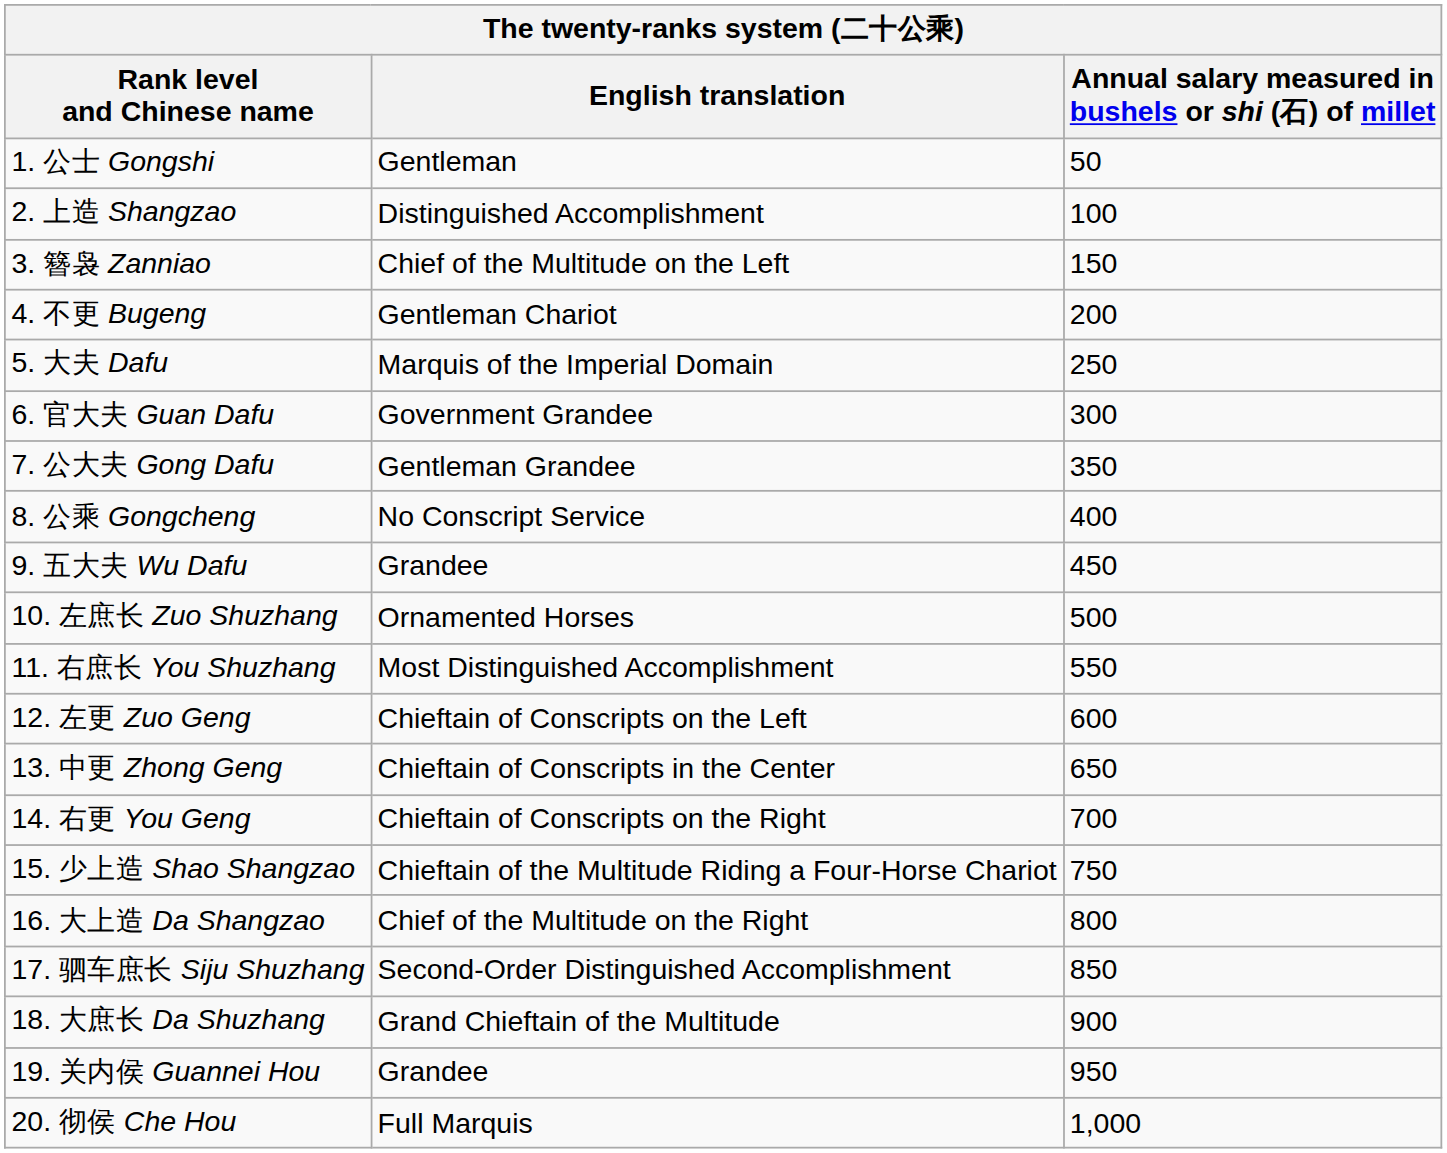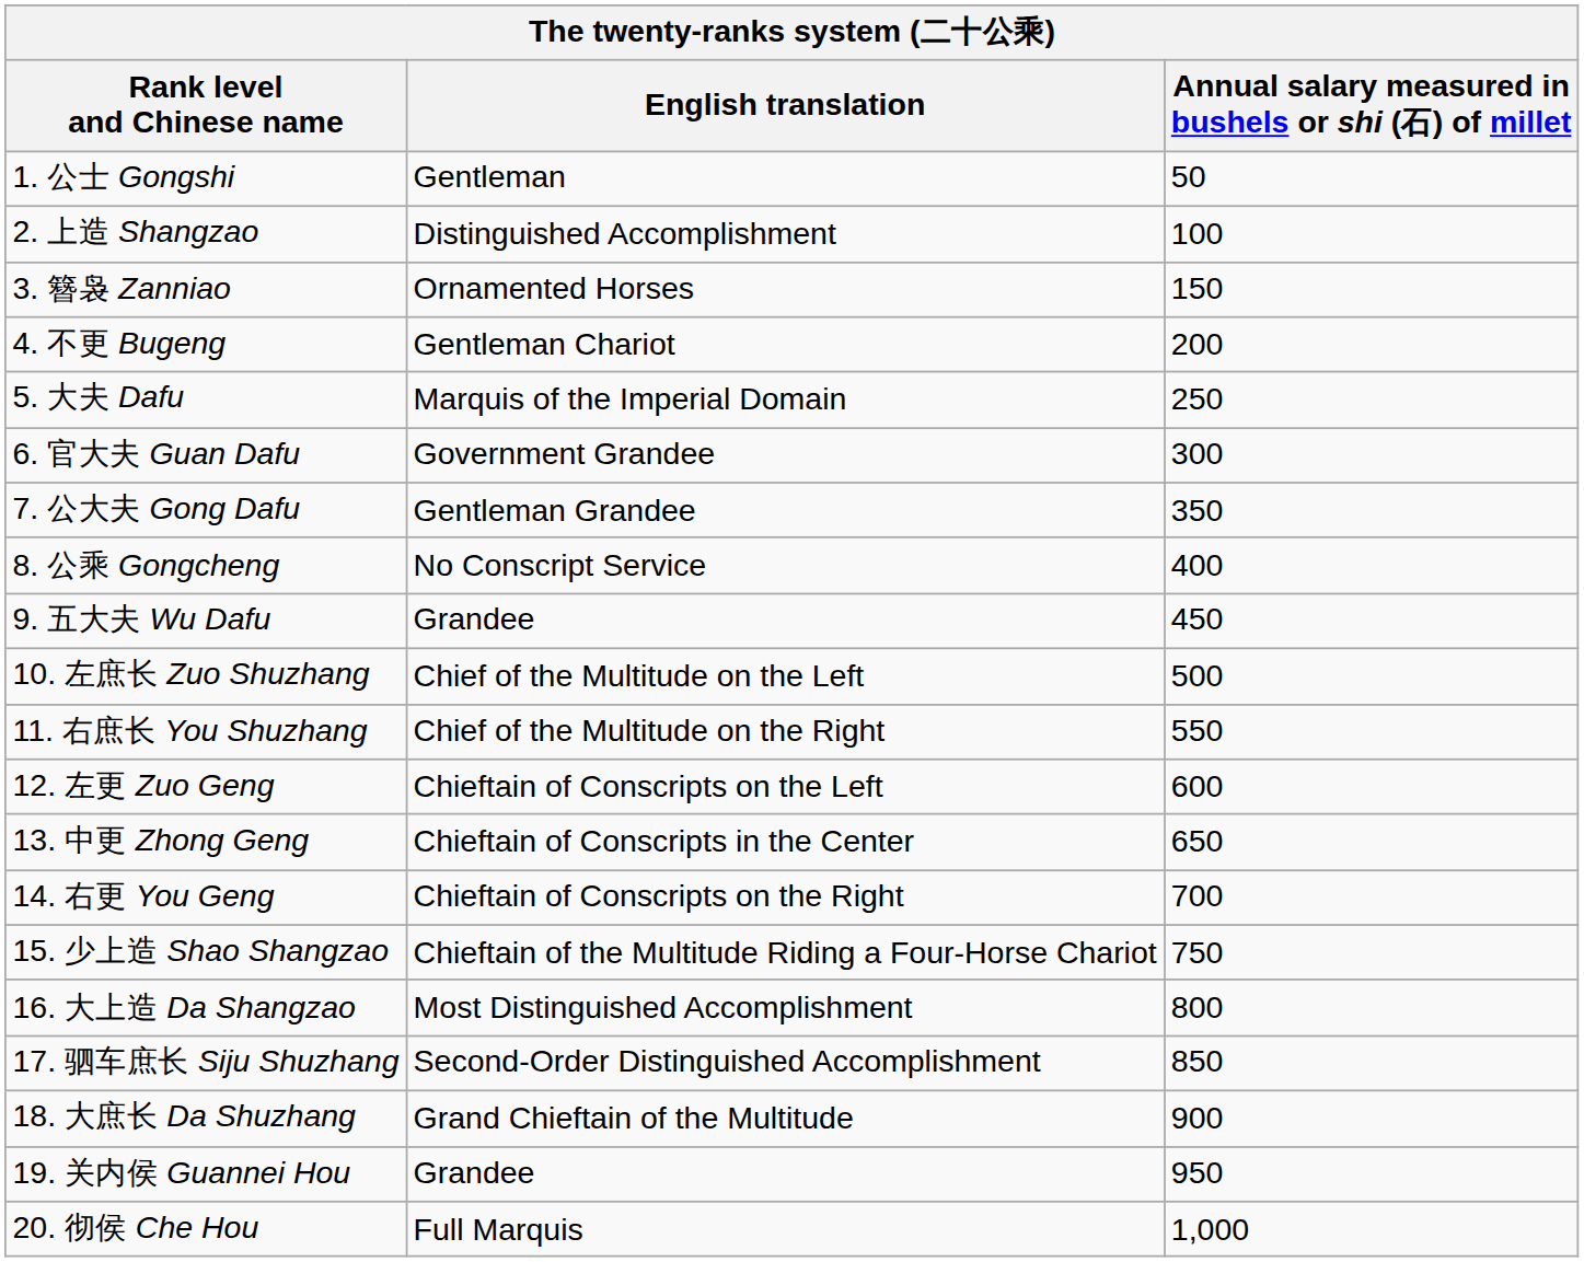3. 簪袅 Zanniao | English translation: Chief of the Multitude on the Left -> Ornamented Horses
10. 左庶长 Zuo Shuzhang | English translation: Ornamented Horses -> Chief of the Multitude on the Left
11. 右庶长 You Shuzhang | English translation: Most Distinguished Accomplishment -> Chief of the Multitude on the Right
16. 大上造 Da Shangzao | English translation: Chief of the Multitude on the Right -> Most Distinguished Accomplishment
